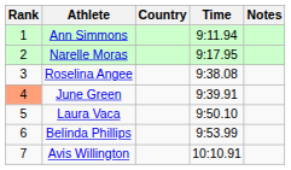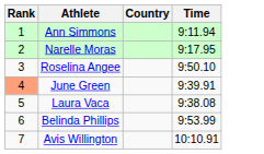- column: Notes
Roselina Angee | Time: 9:38.08 -> 9:50.10
Laura Vaca | Time: 9:50.10 -> 9:38.08
